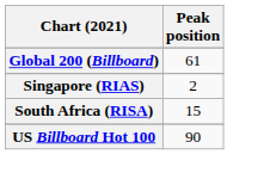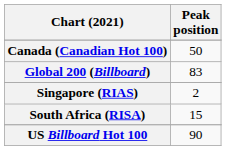+ row: Canada (Canadian Hot 100) | 50
Global 200 (Billboard) | Peak position: 61 -> 83
